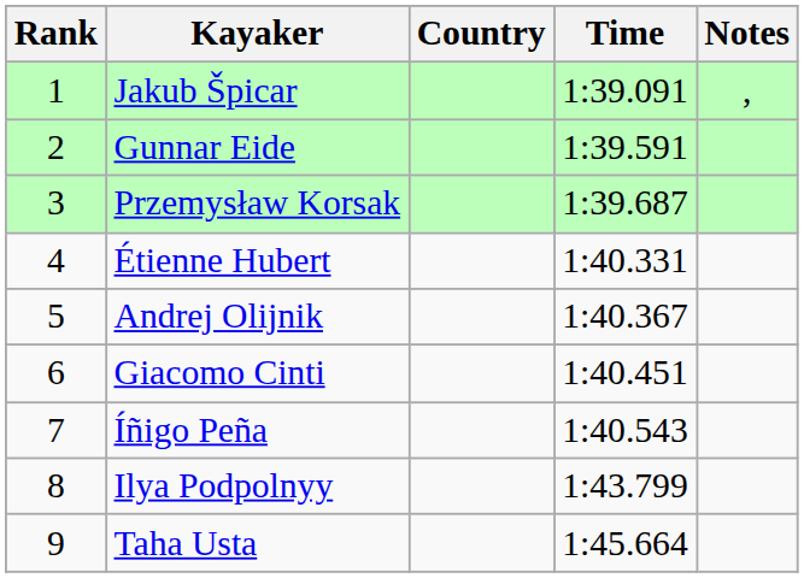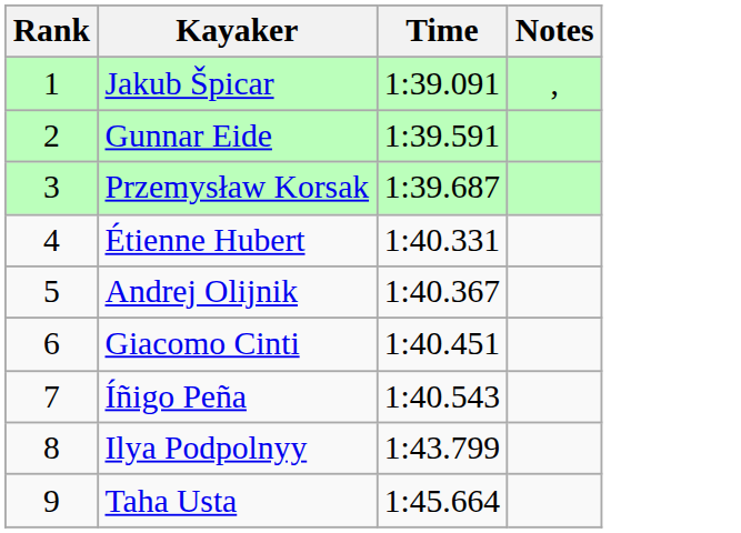- column: Country
